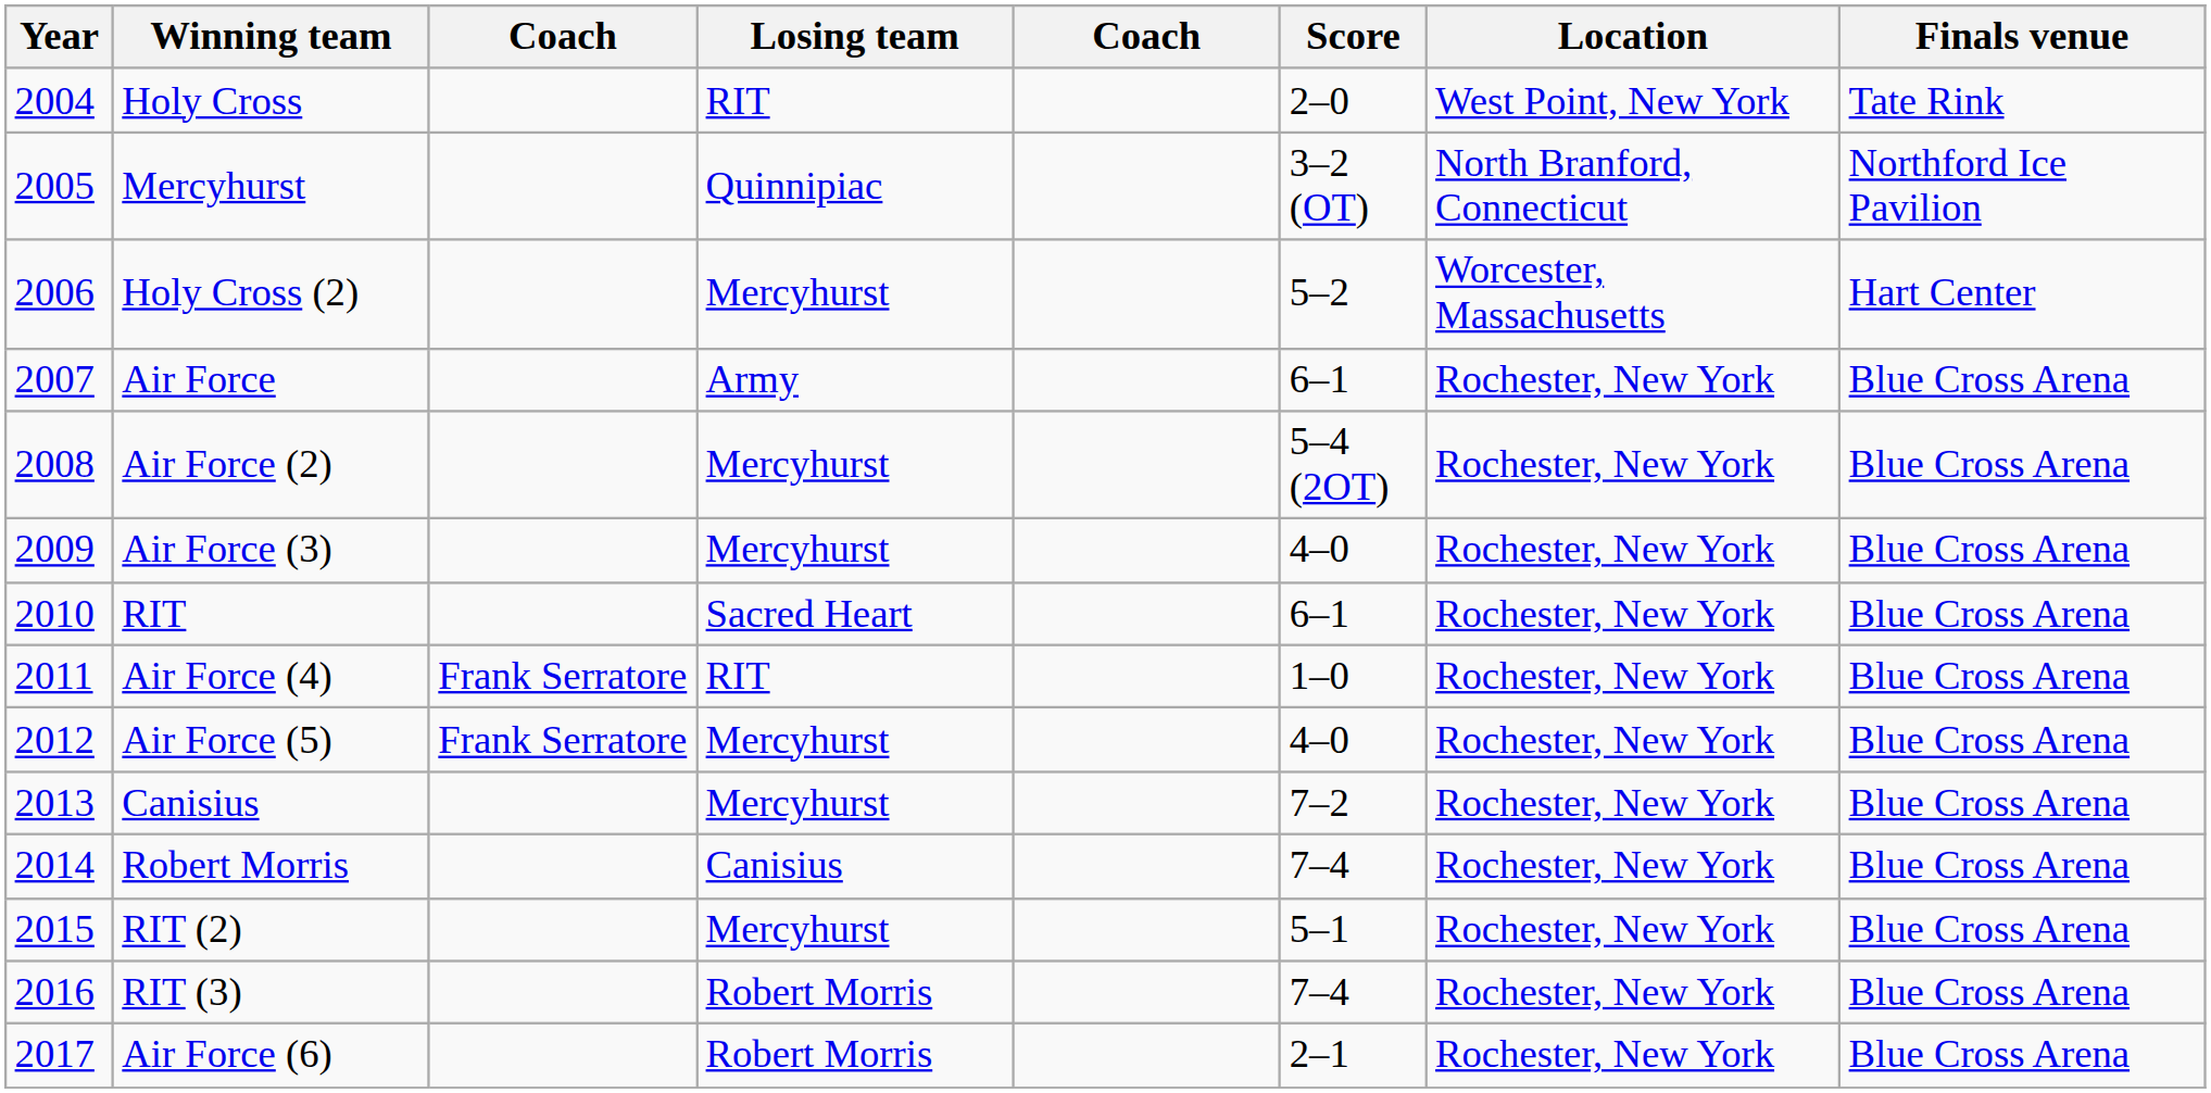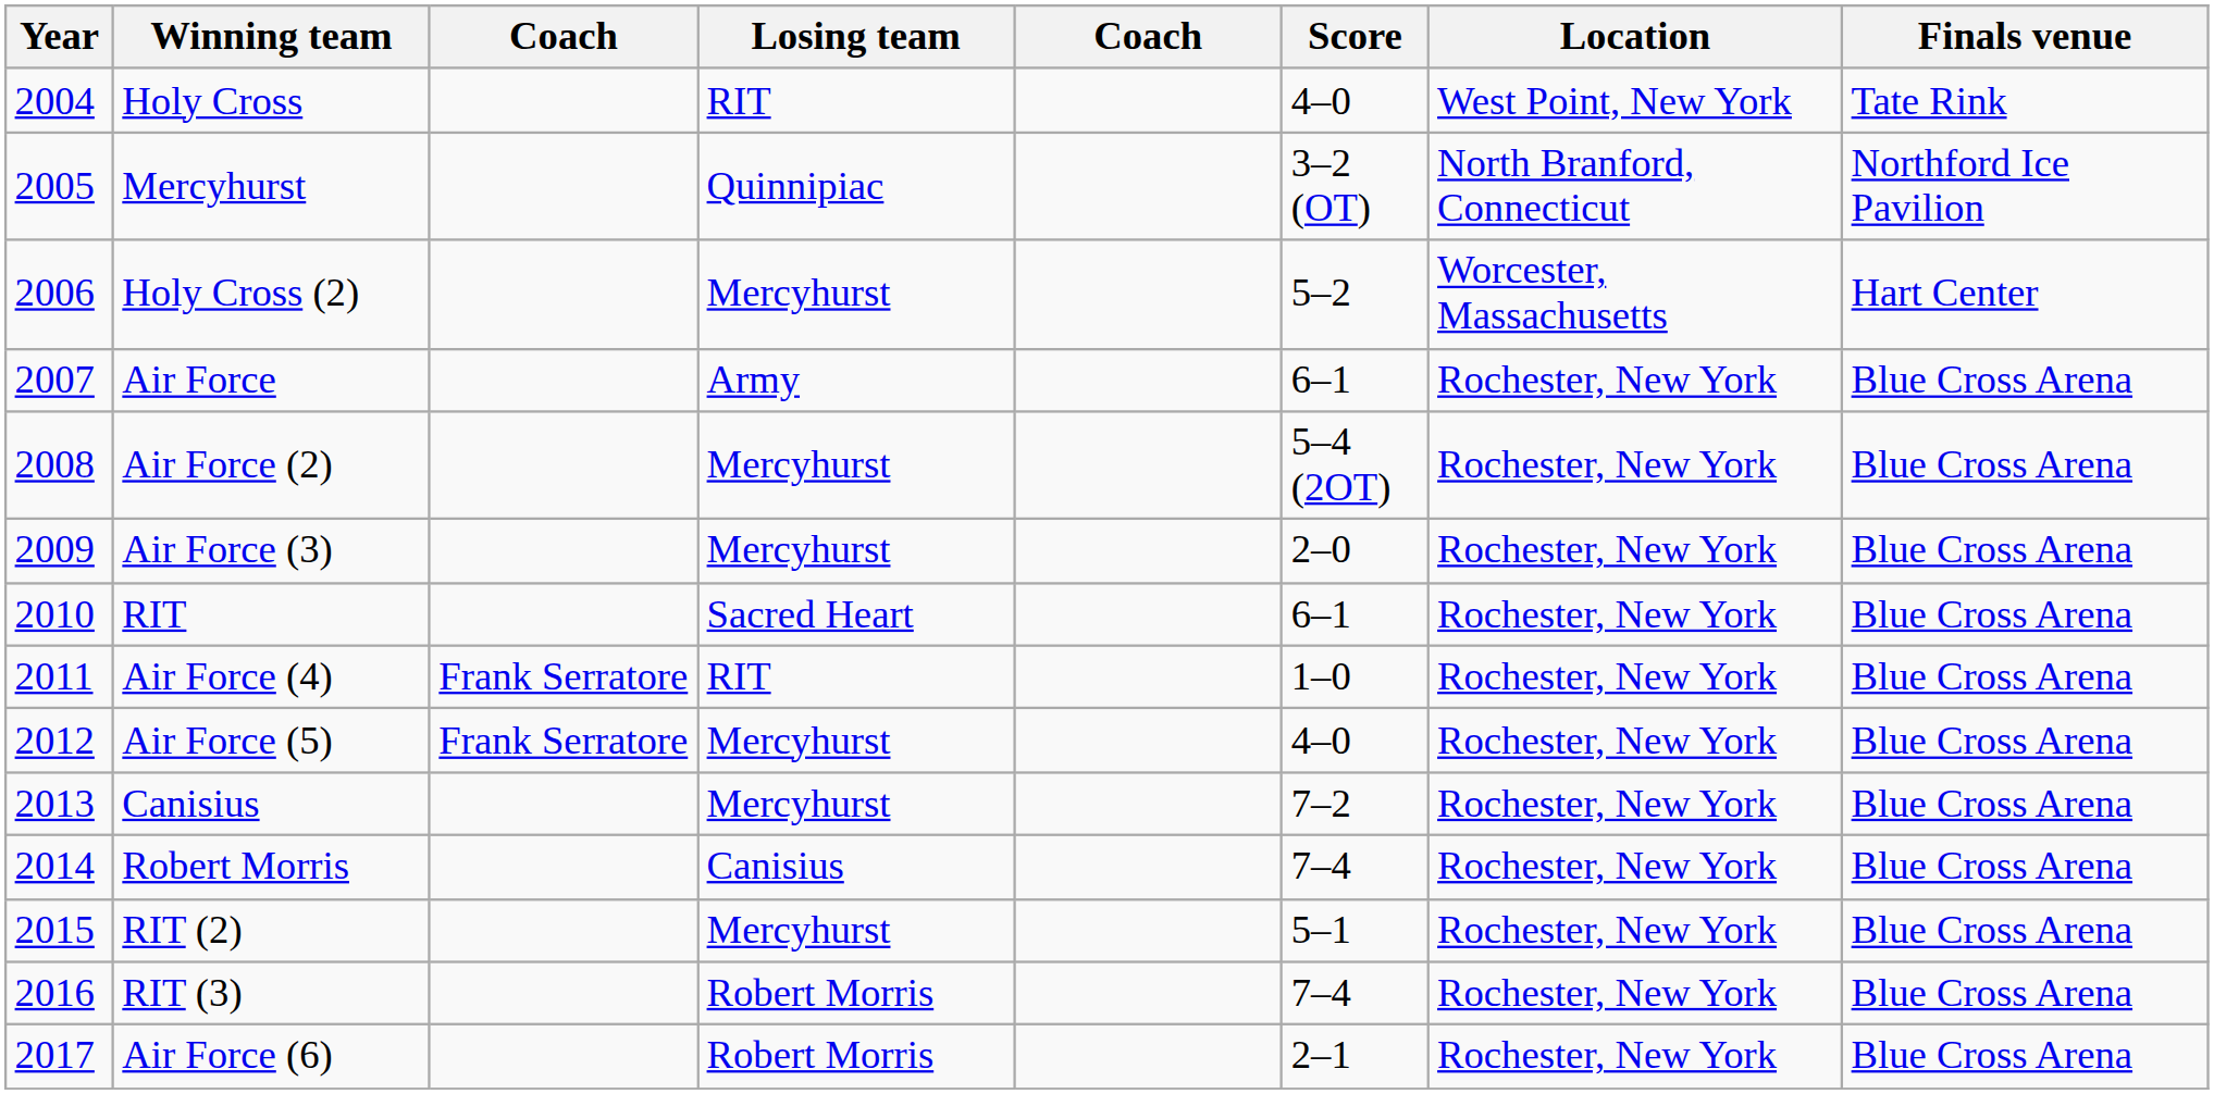Holy Cross | Score: 2–0 -> 4–0
Air Force (3) | Score: 4–0 -> 2–0
